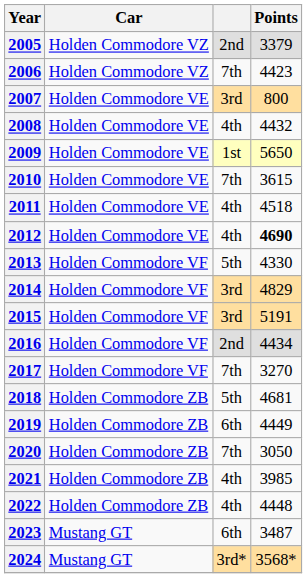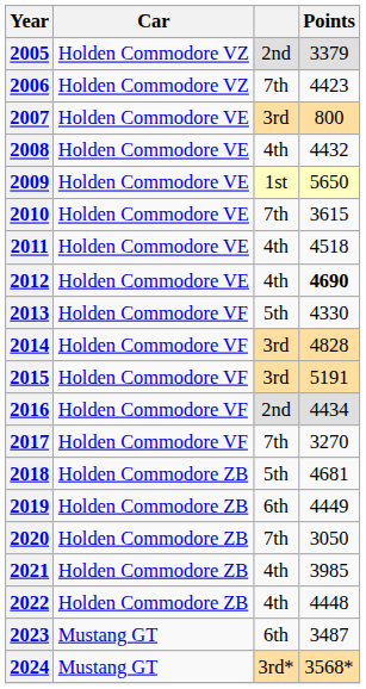2014 | Points: 4829 -> 4828
